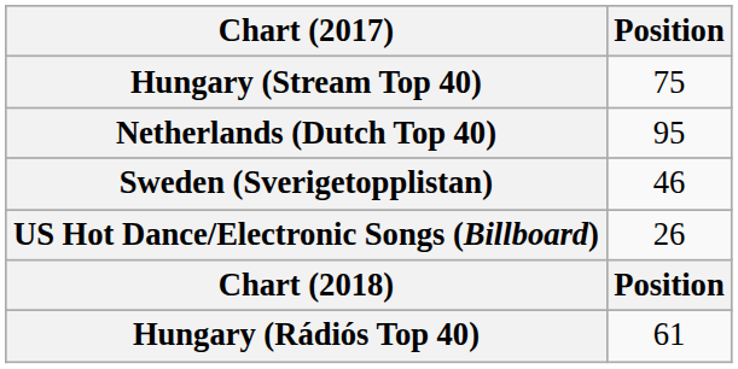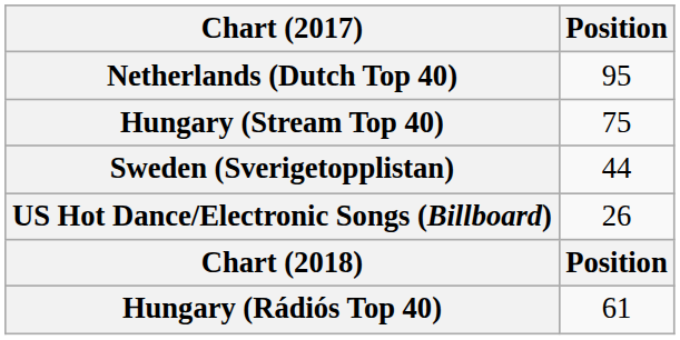rows swapped: Hungary (Stream Top 40) <-> Netherlands (Dutch Top 40)
Sweden (Sverigetopplistan) | Position: 46 -> 44
